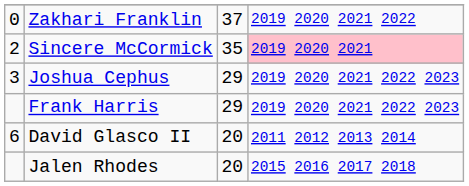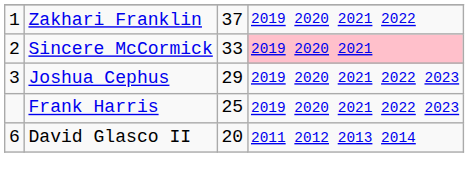Zakhari Franklin | column 1: 0 -> 1
Sincere McCormick | column 3: 35 -> 33
Frank Harris | column 3: 29 -> 25
- row: Jalen Rhodes | 20 | 2015 2016 2017 2018
